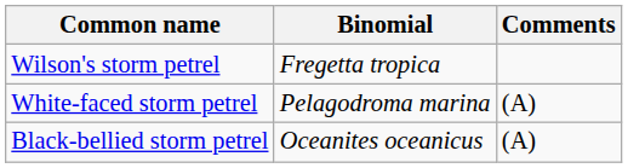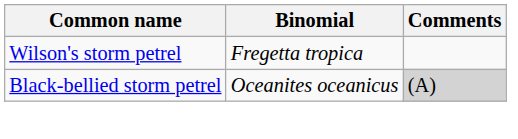- row: White-faced storm petrel | Pelagodroma marina | (A)
Black-bellied storm petrel | Comments: no background -> lightgrey background
